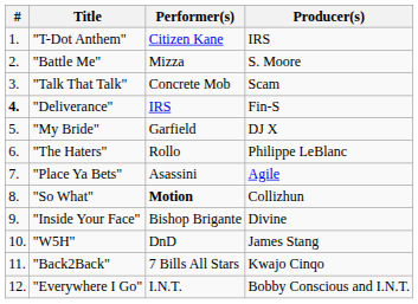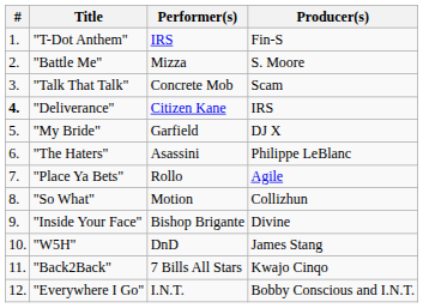"T-Dot Anthem" | Performer(s): Citizen Kane -> IRS
"T-Dot Anthem" | Producer(s): IRS -> Fin-S
"Deliverance" | Performer(s): IRS -> Citizen Kane
"Deliverance" | Producer(s): Fin-S -> IRS
"The Haters" | Performer(s): Rollo -> Asassini
"Place Ya Bets" | Performer(s): Asassini -> Rollo
"So What" | Performer(s): bold -> normal
